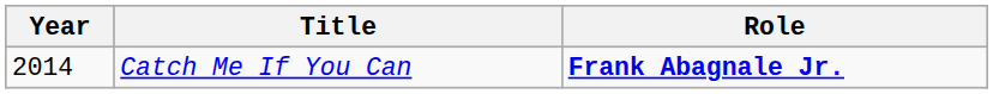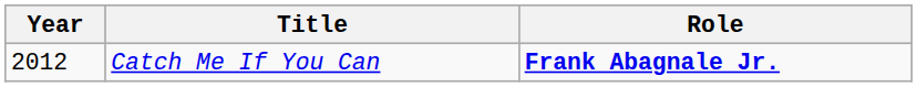Catch Me If You Can | Year: 2014 -> 2012
